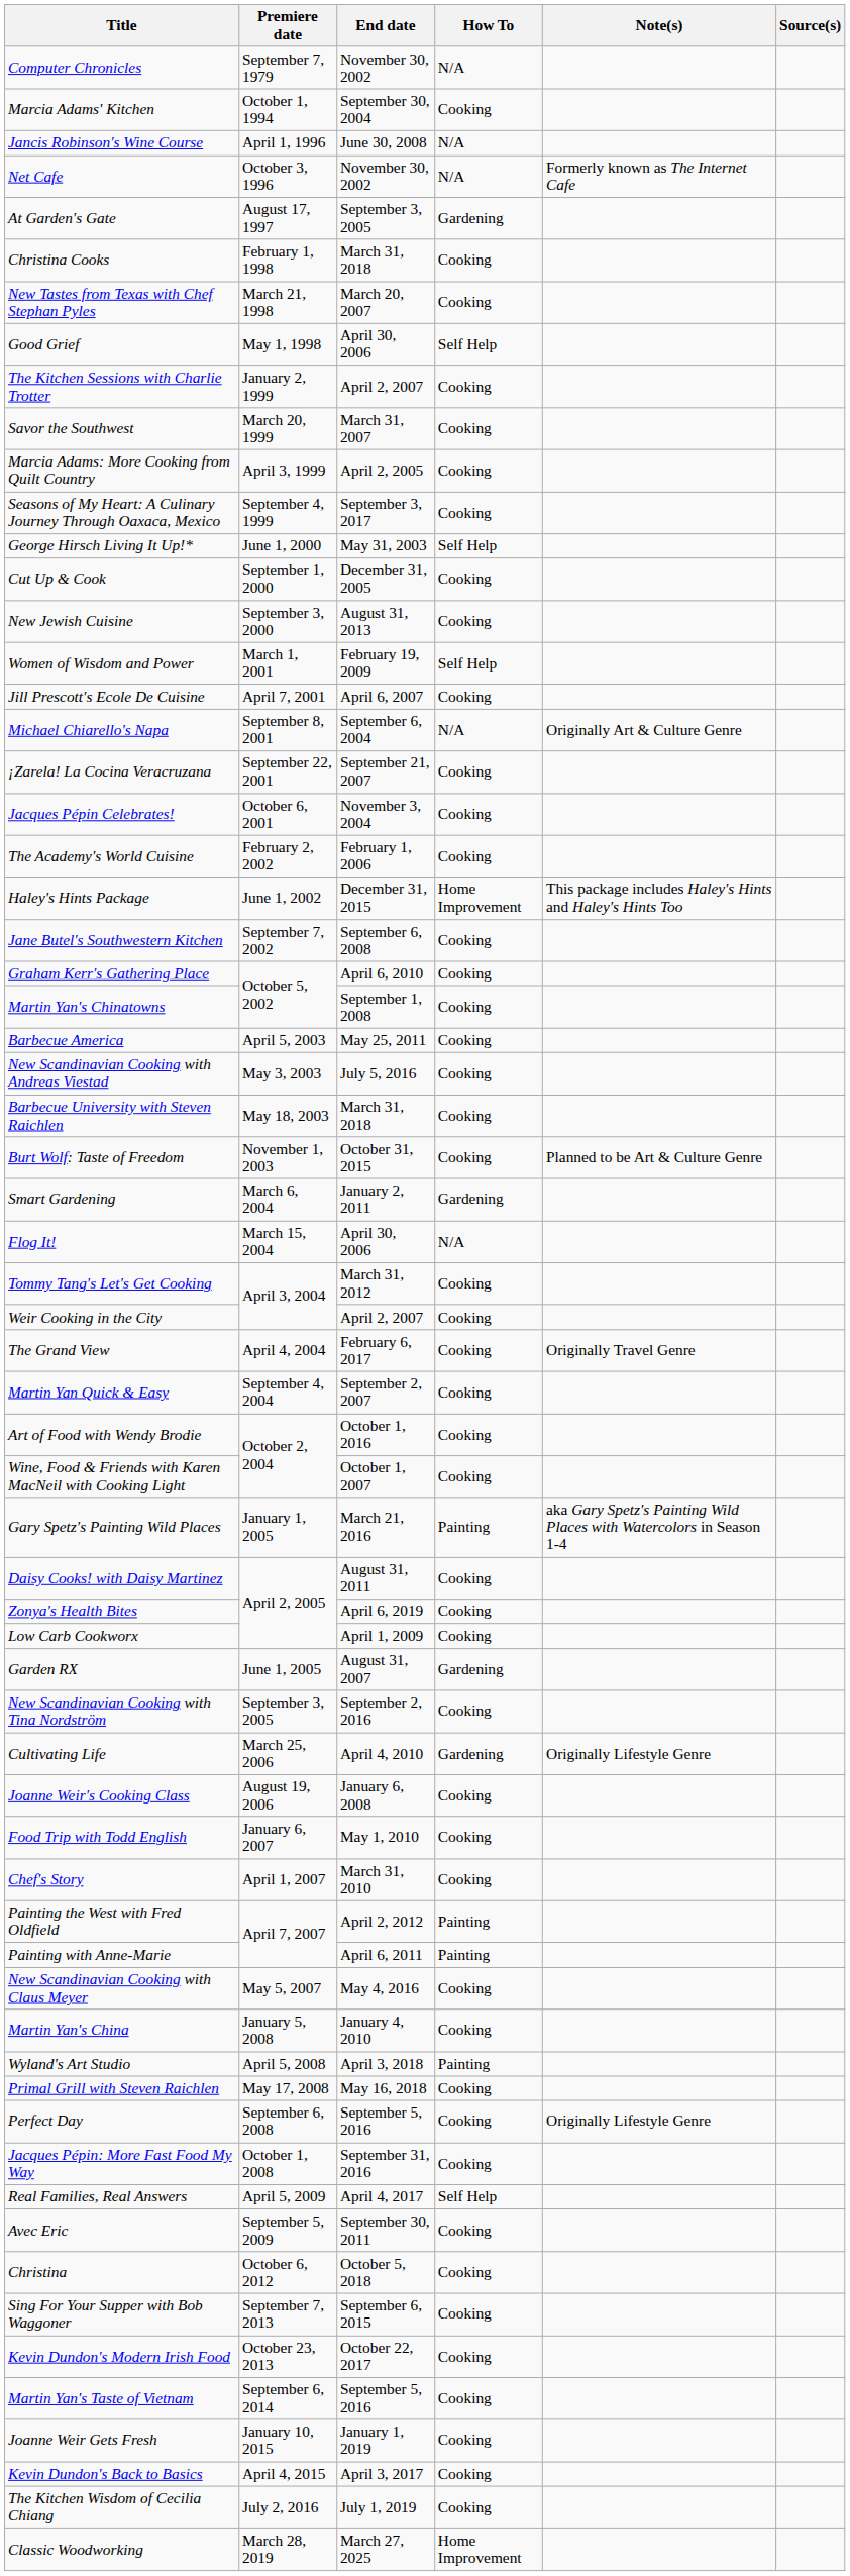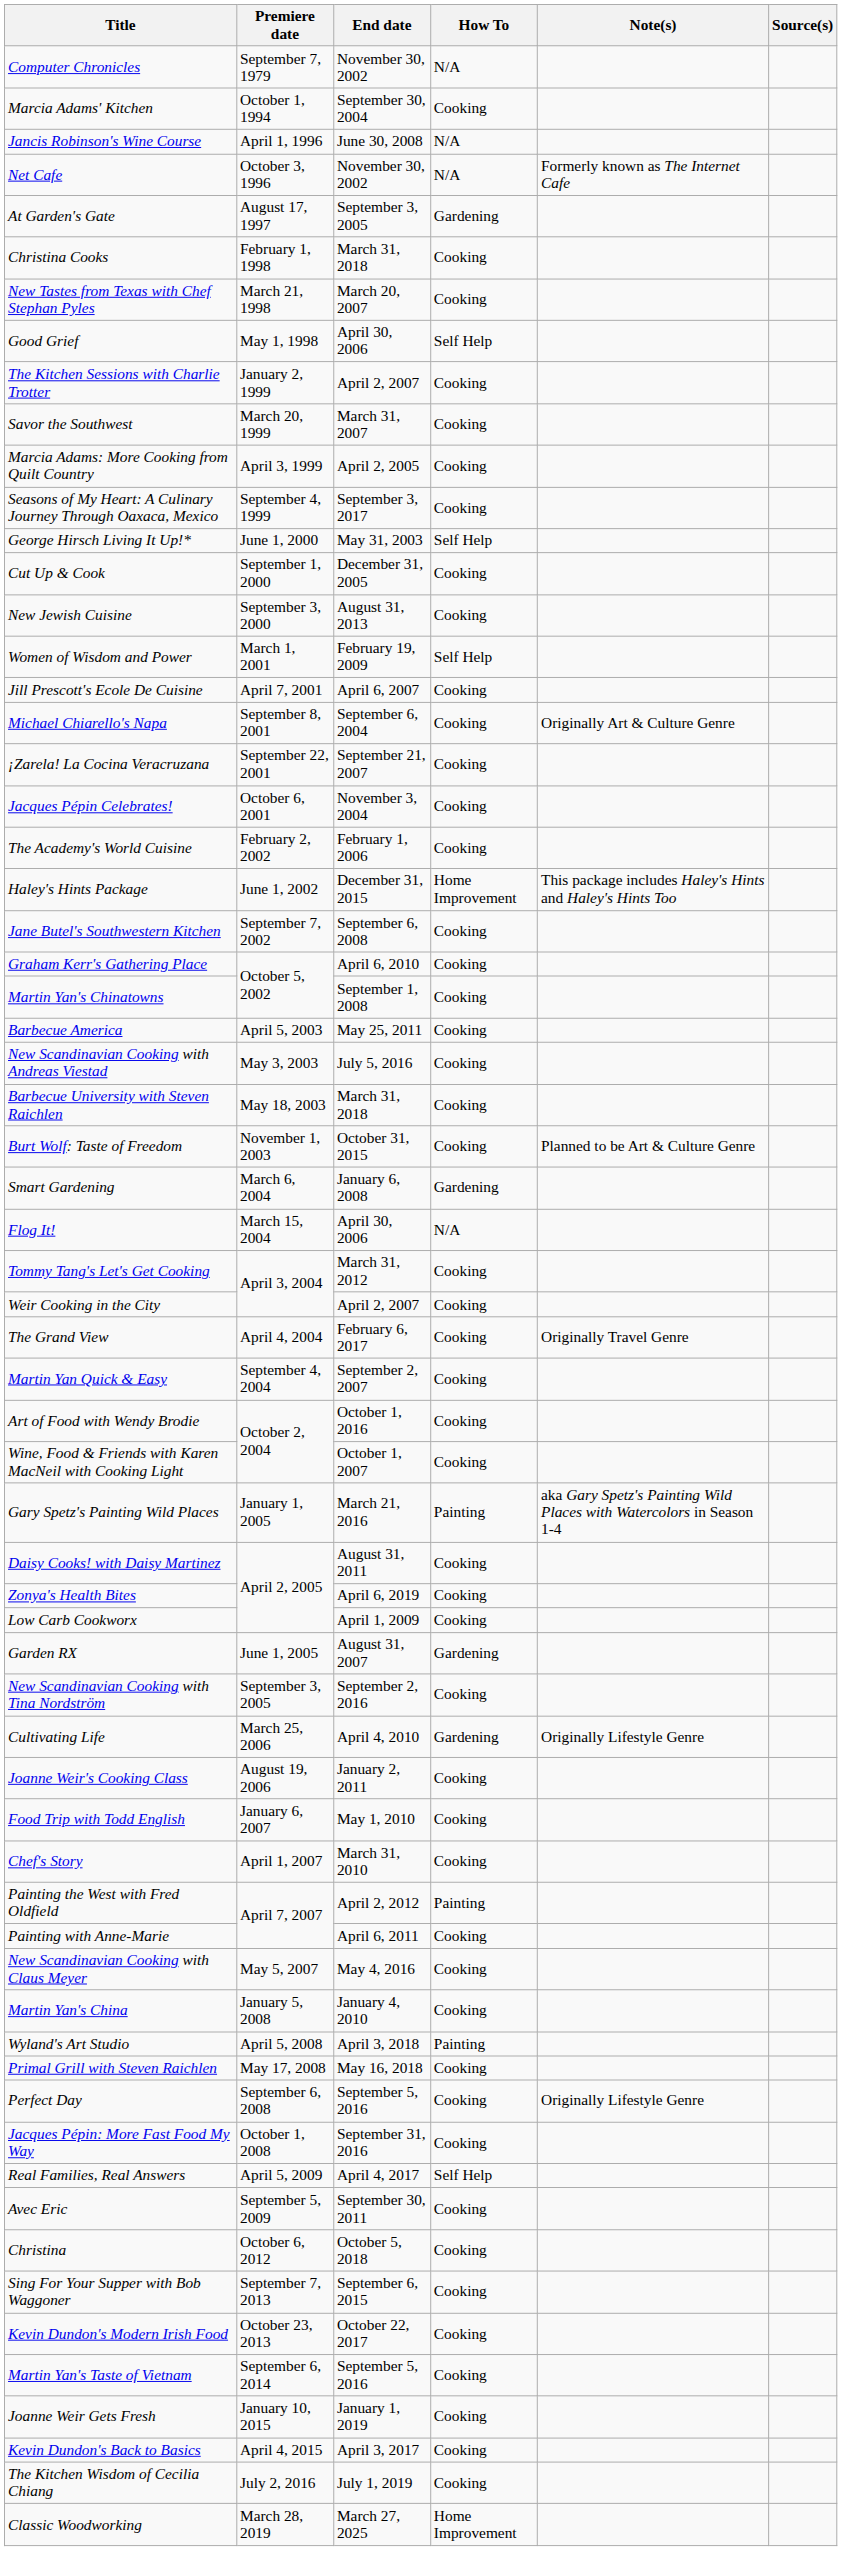Michael Chiarello's Napa | How To: N/A -> Cooking
Smart Gardening | End date: January 2, 2011 -> January 6, 2008
Joanne Weir's Cooking Class | End date: January 6, 2008 -> January 2, 2011
Painting with Anne-Marie | How To: Painting -> Cooking
